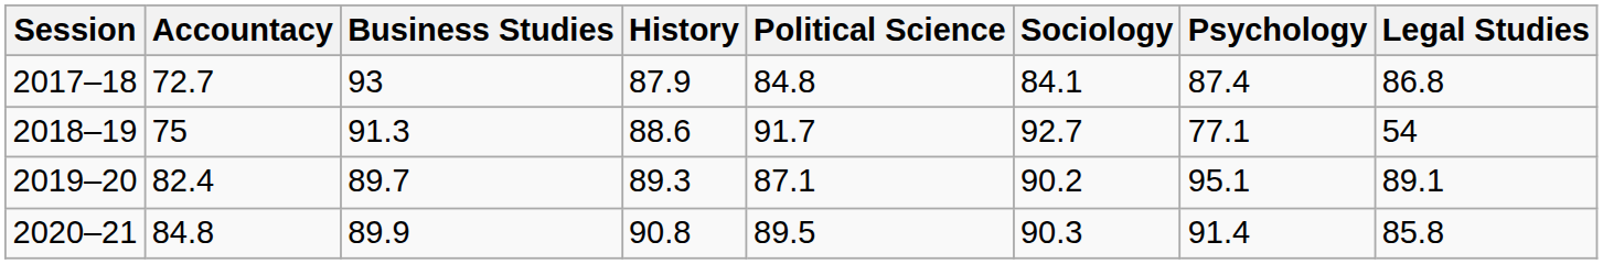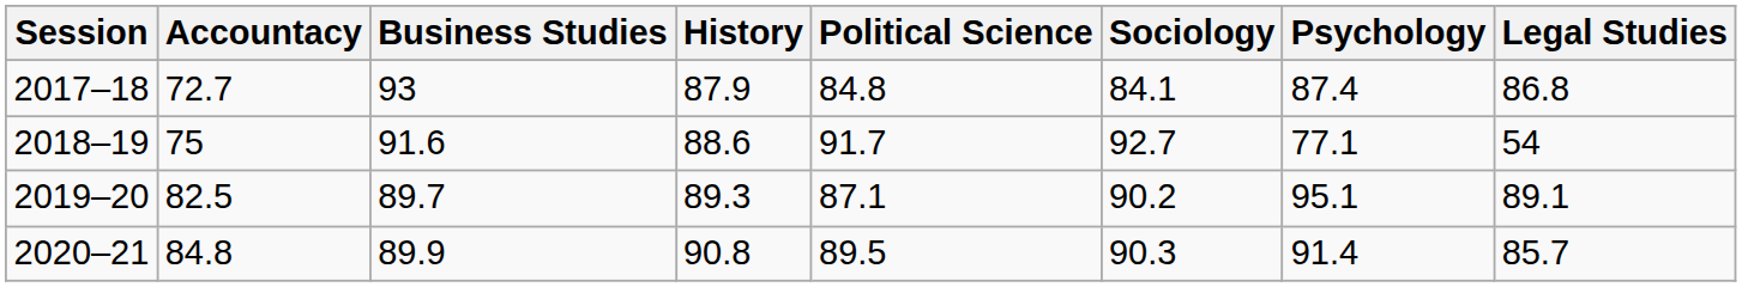2018–19 | Business Studies: 91.3 -> 91.6
2019–20 | Accountacy: 82.4 -> 82.5
2020–21 | Legal Studies: 85.8 -> 85.7
